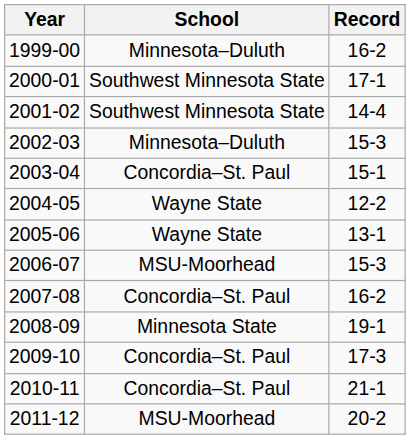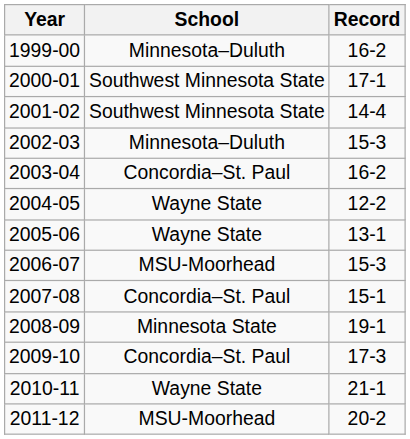2003-04 | Record: 15-1 -> 16-2
2007-08 | Record: 16-2 -> 15-1
2010-11 | School: Concordia–St. Paul -> Wayne State
